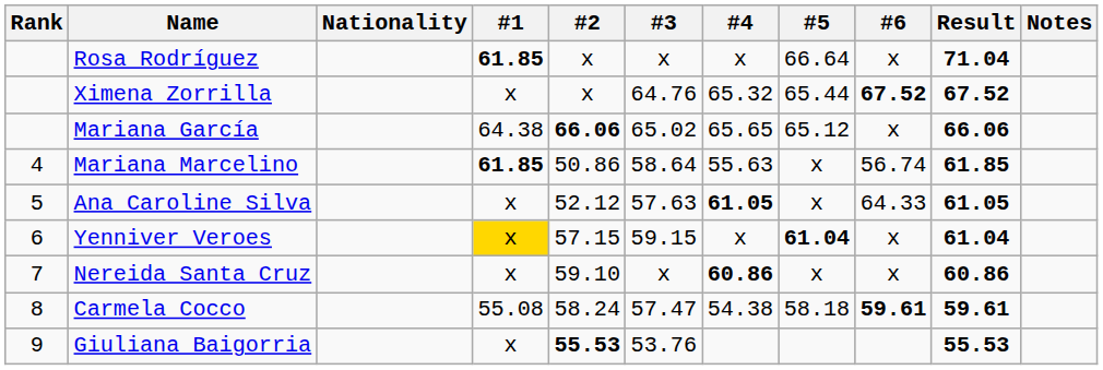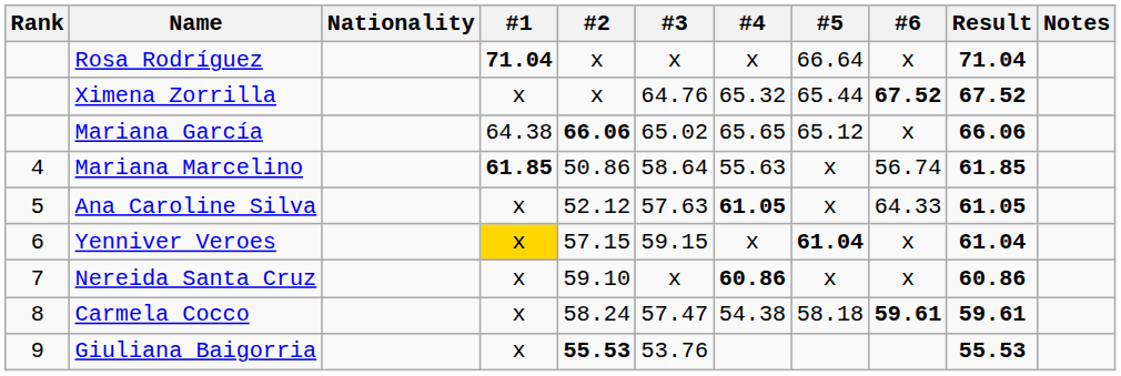Rosa Rodríguez | #1: 61.85 -> 71.04
Carmela Cocco | #1: 55.08 -> x
